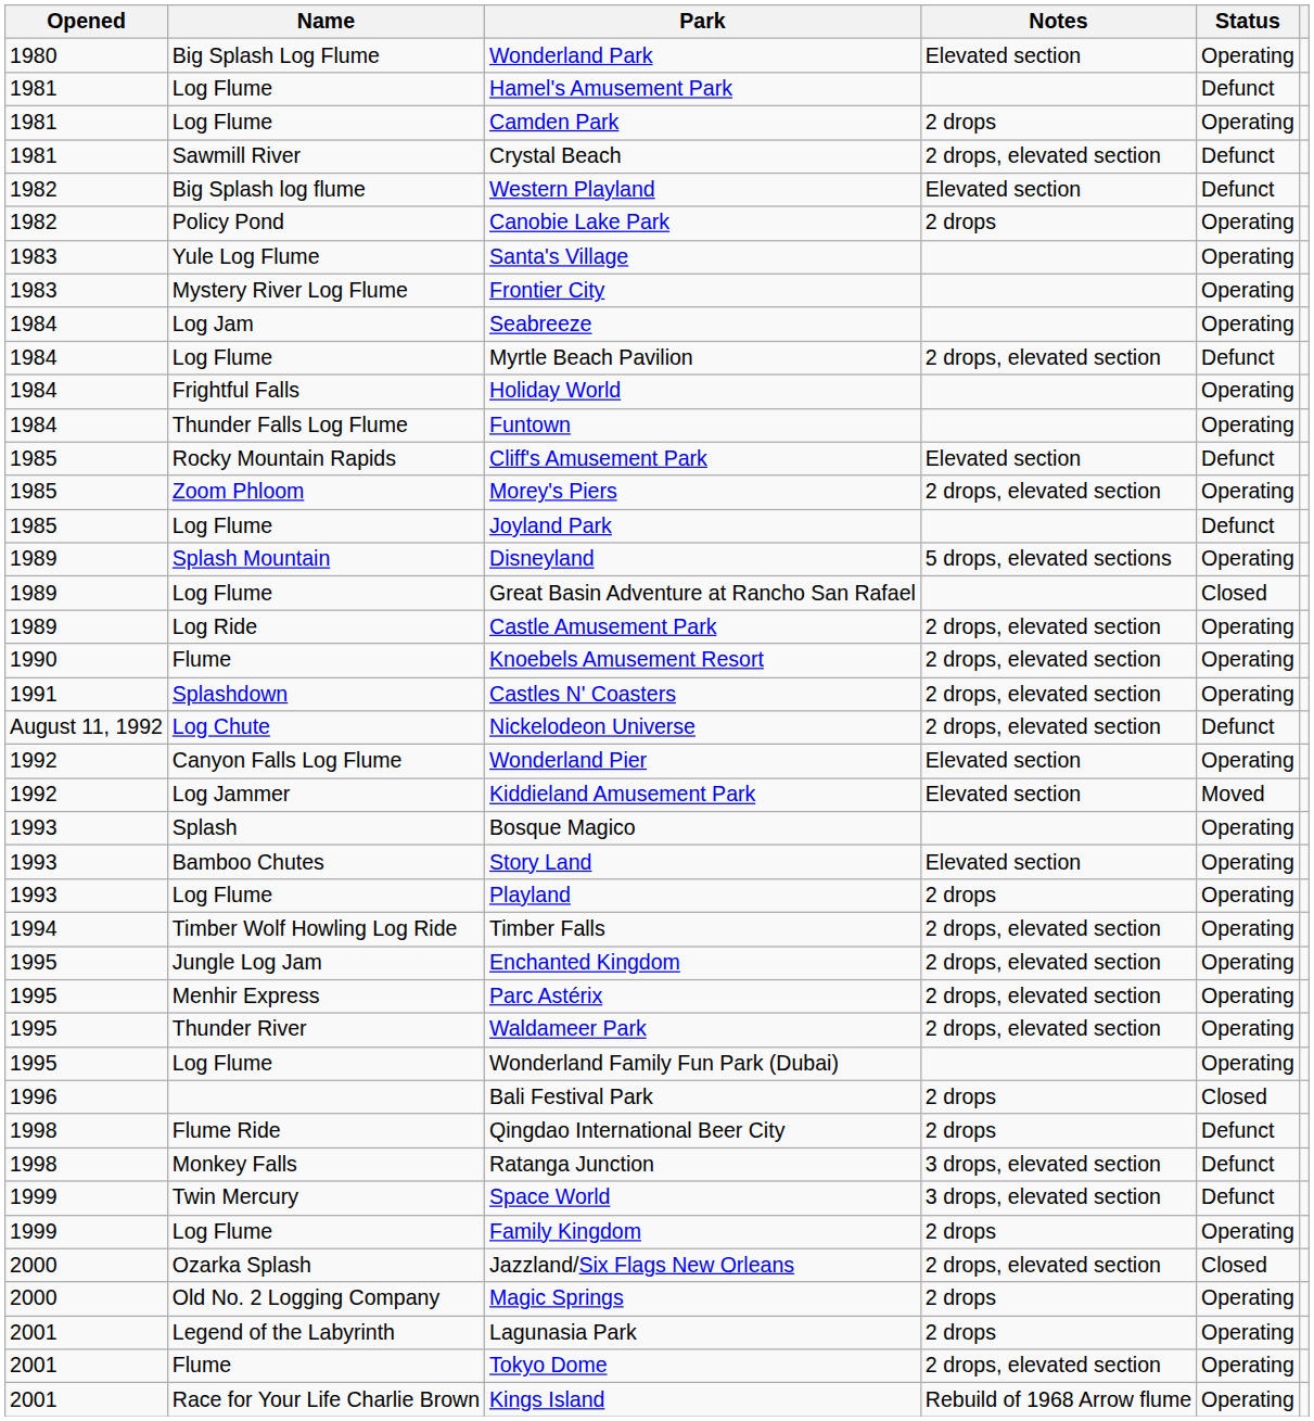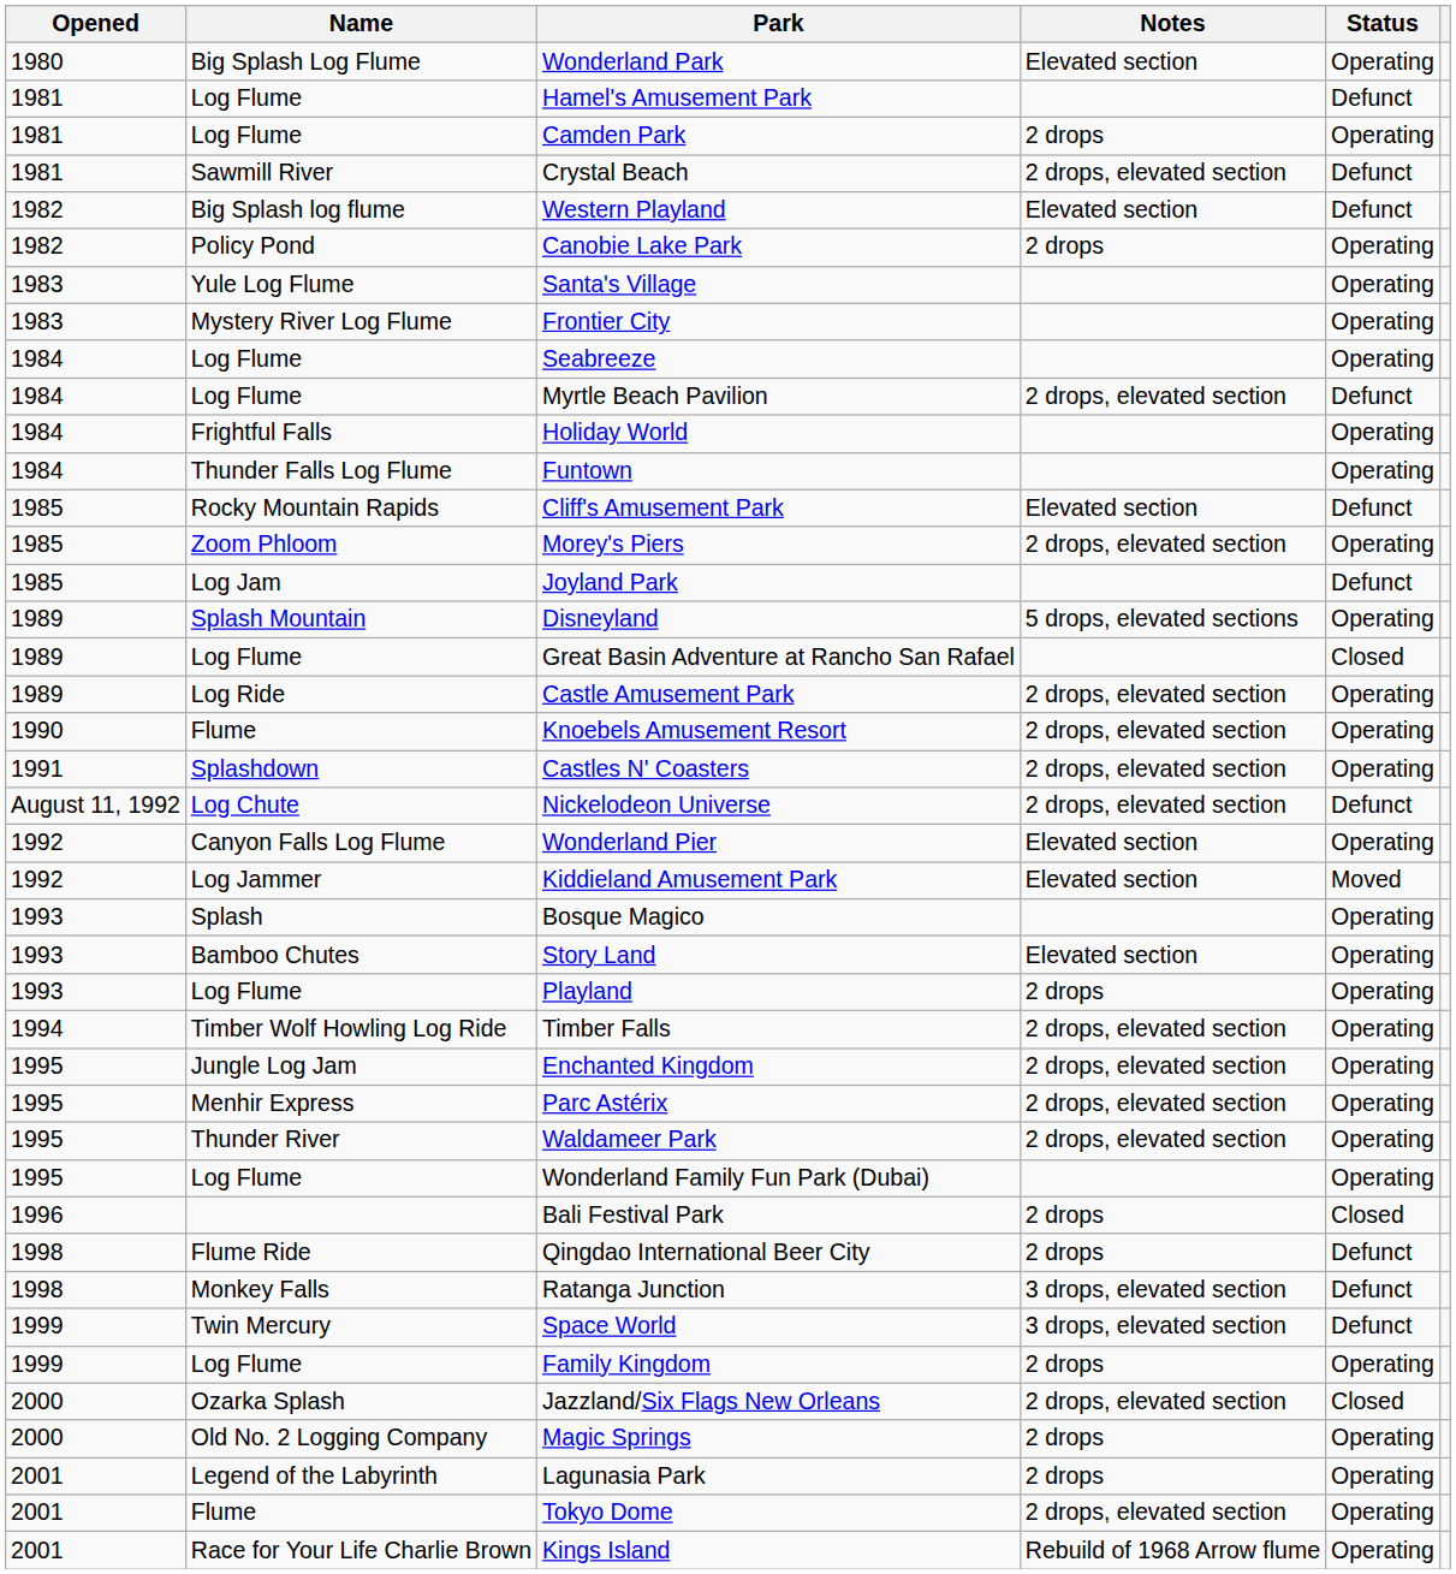Seabreeze | Name: Log Jam -> Log Flume
Joyland Park | Name: Log Flume -> Log Jam
